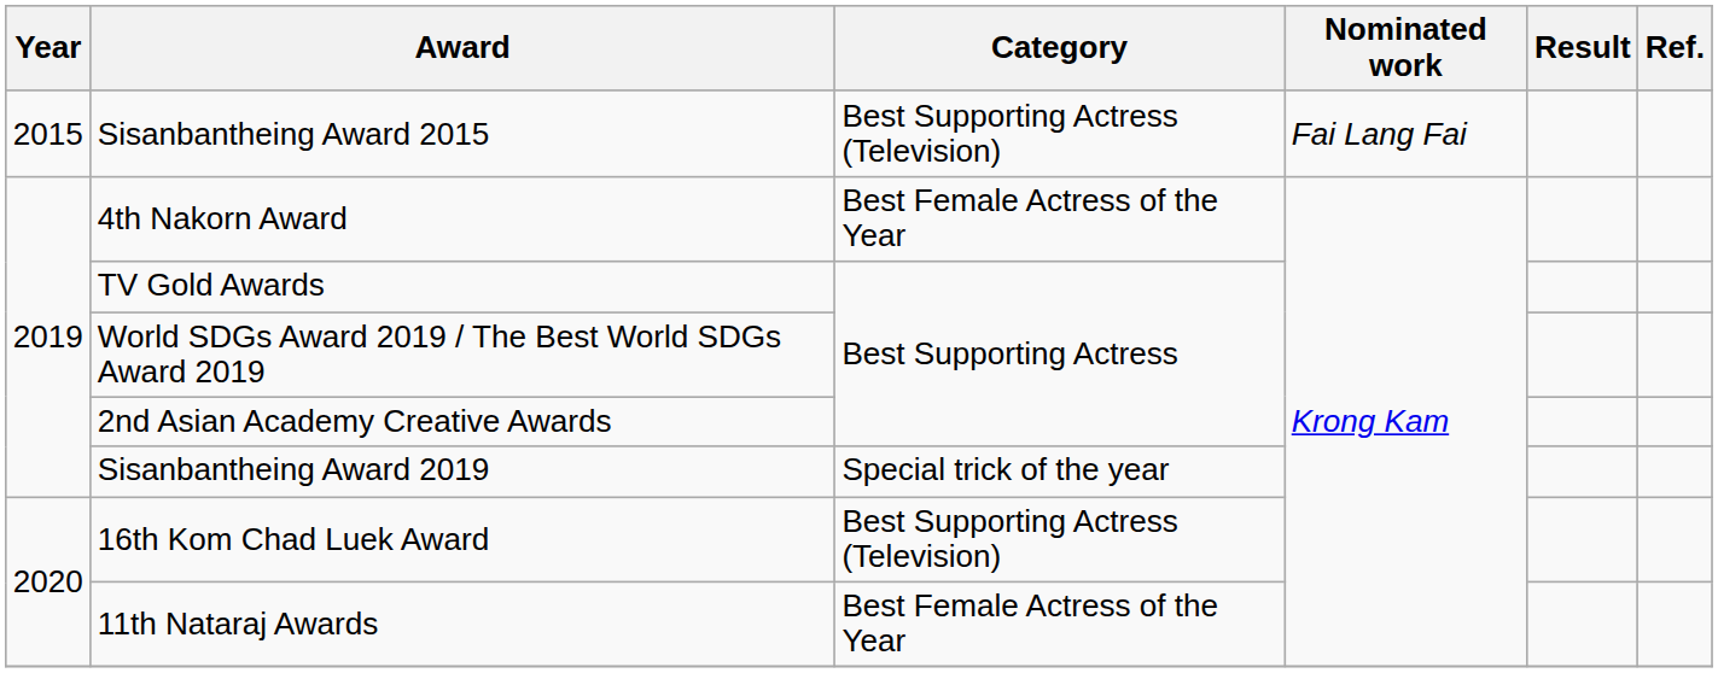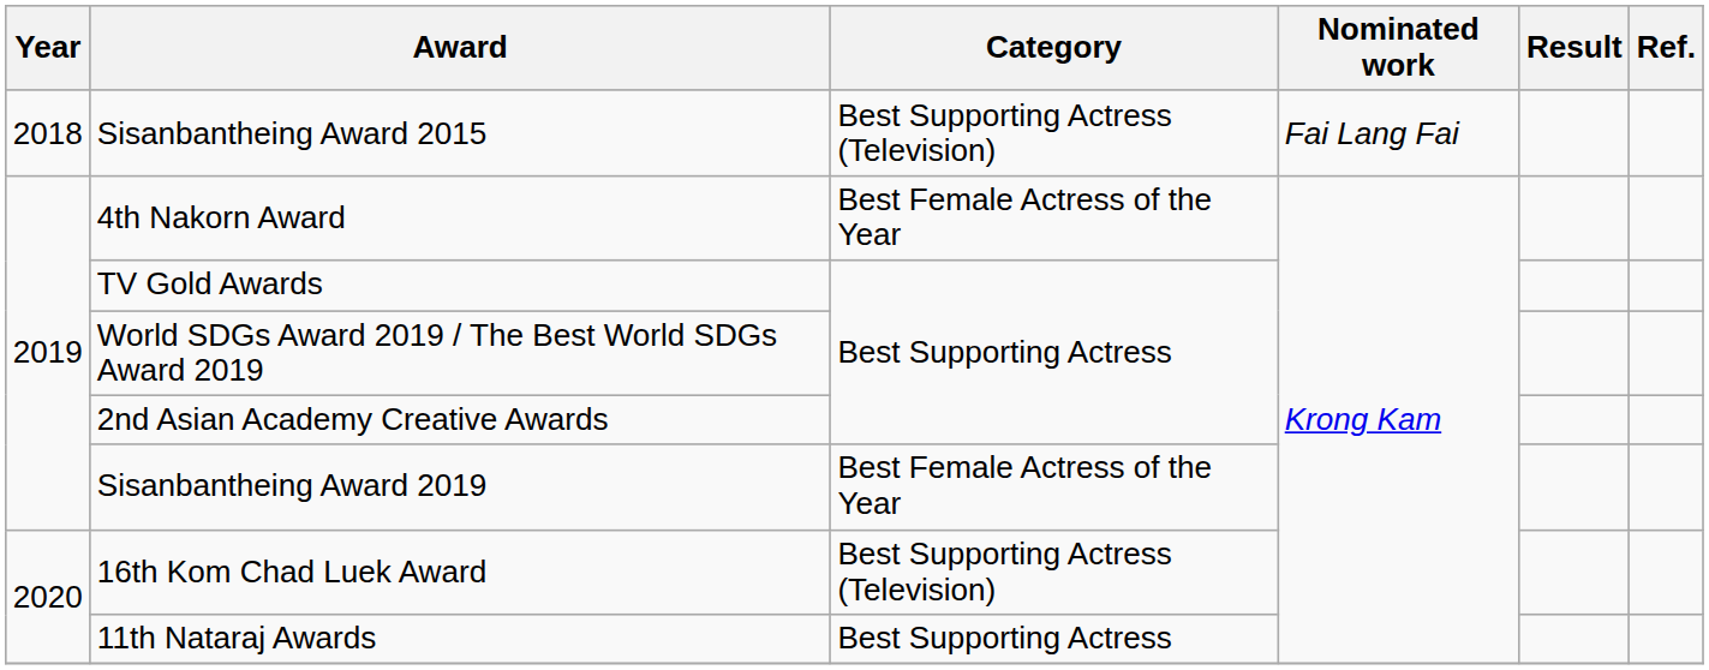Sisanbantheing Award 2015 | Year: 2015 -> 2018
Sisanbantheing Award 2019 | Category: Special trick of the year -> Best Female Actress of the Year
11th Nataraj Awards | Category: Best Female Actress of the Year -> Best Supporting Actress
